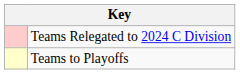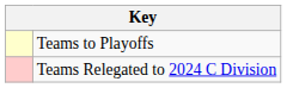rows swapped: Teams to Playoffs <-> Teams Relegated to 2024 C Division
